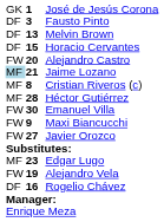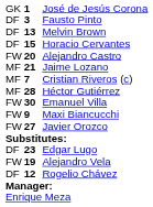Jaime Lozano | column 1: lightblue background -> no background
Cristian Riveros (c) | column 2: 8 -> 7
Edgar Lugo | column 1: MF -> DF
Rogelio Chávez | column 2: 16 -> 12
